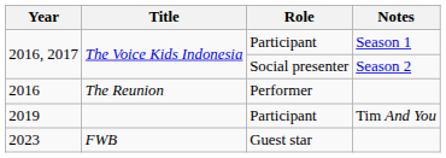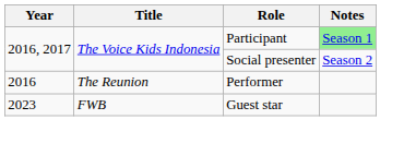2016, 2017 / Participant | Notes: no background -> lightgreen background
- row: 2019 | Participant | Tim And You
